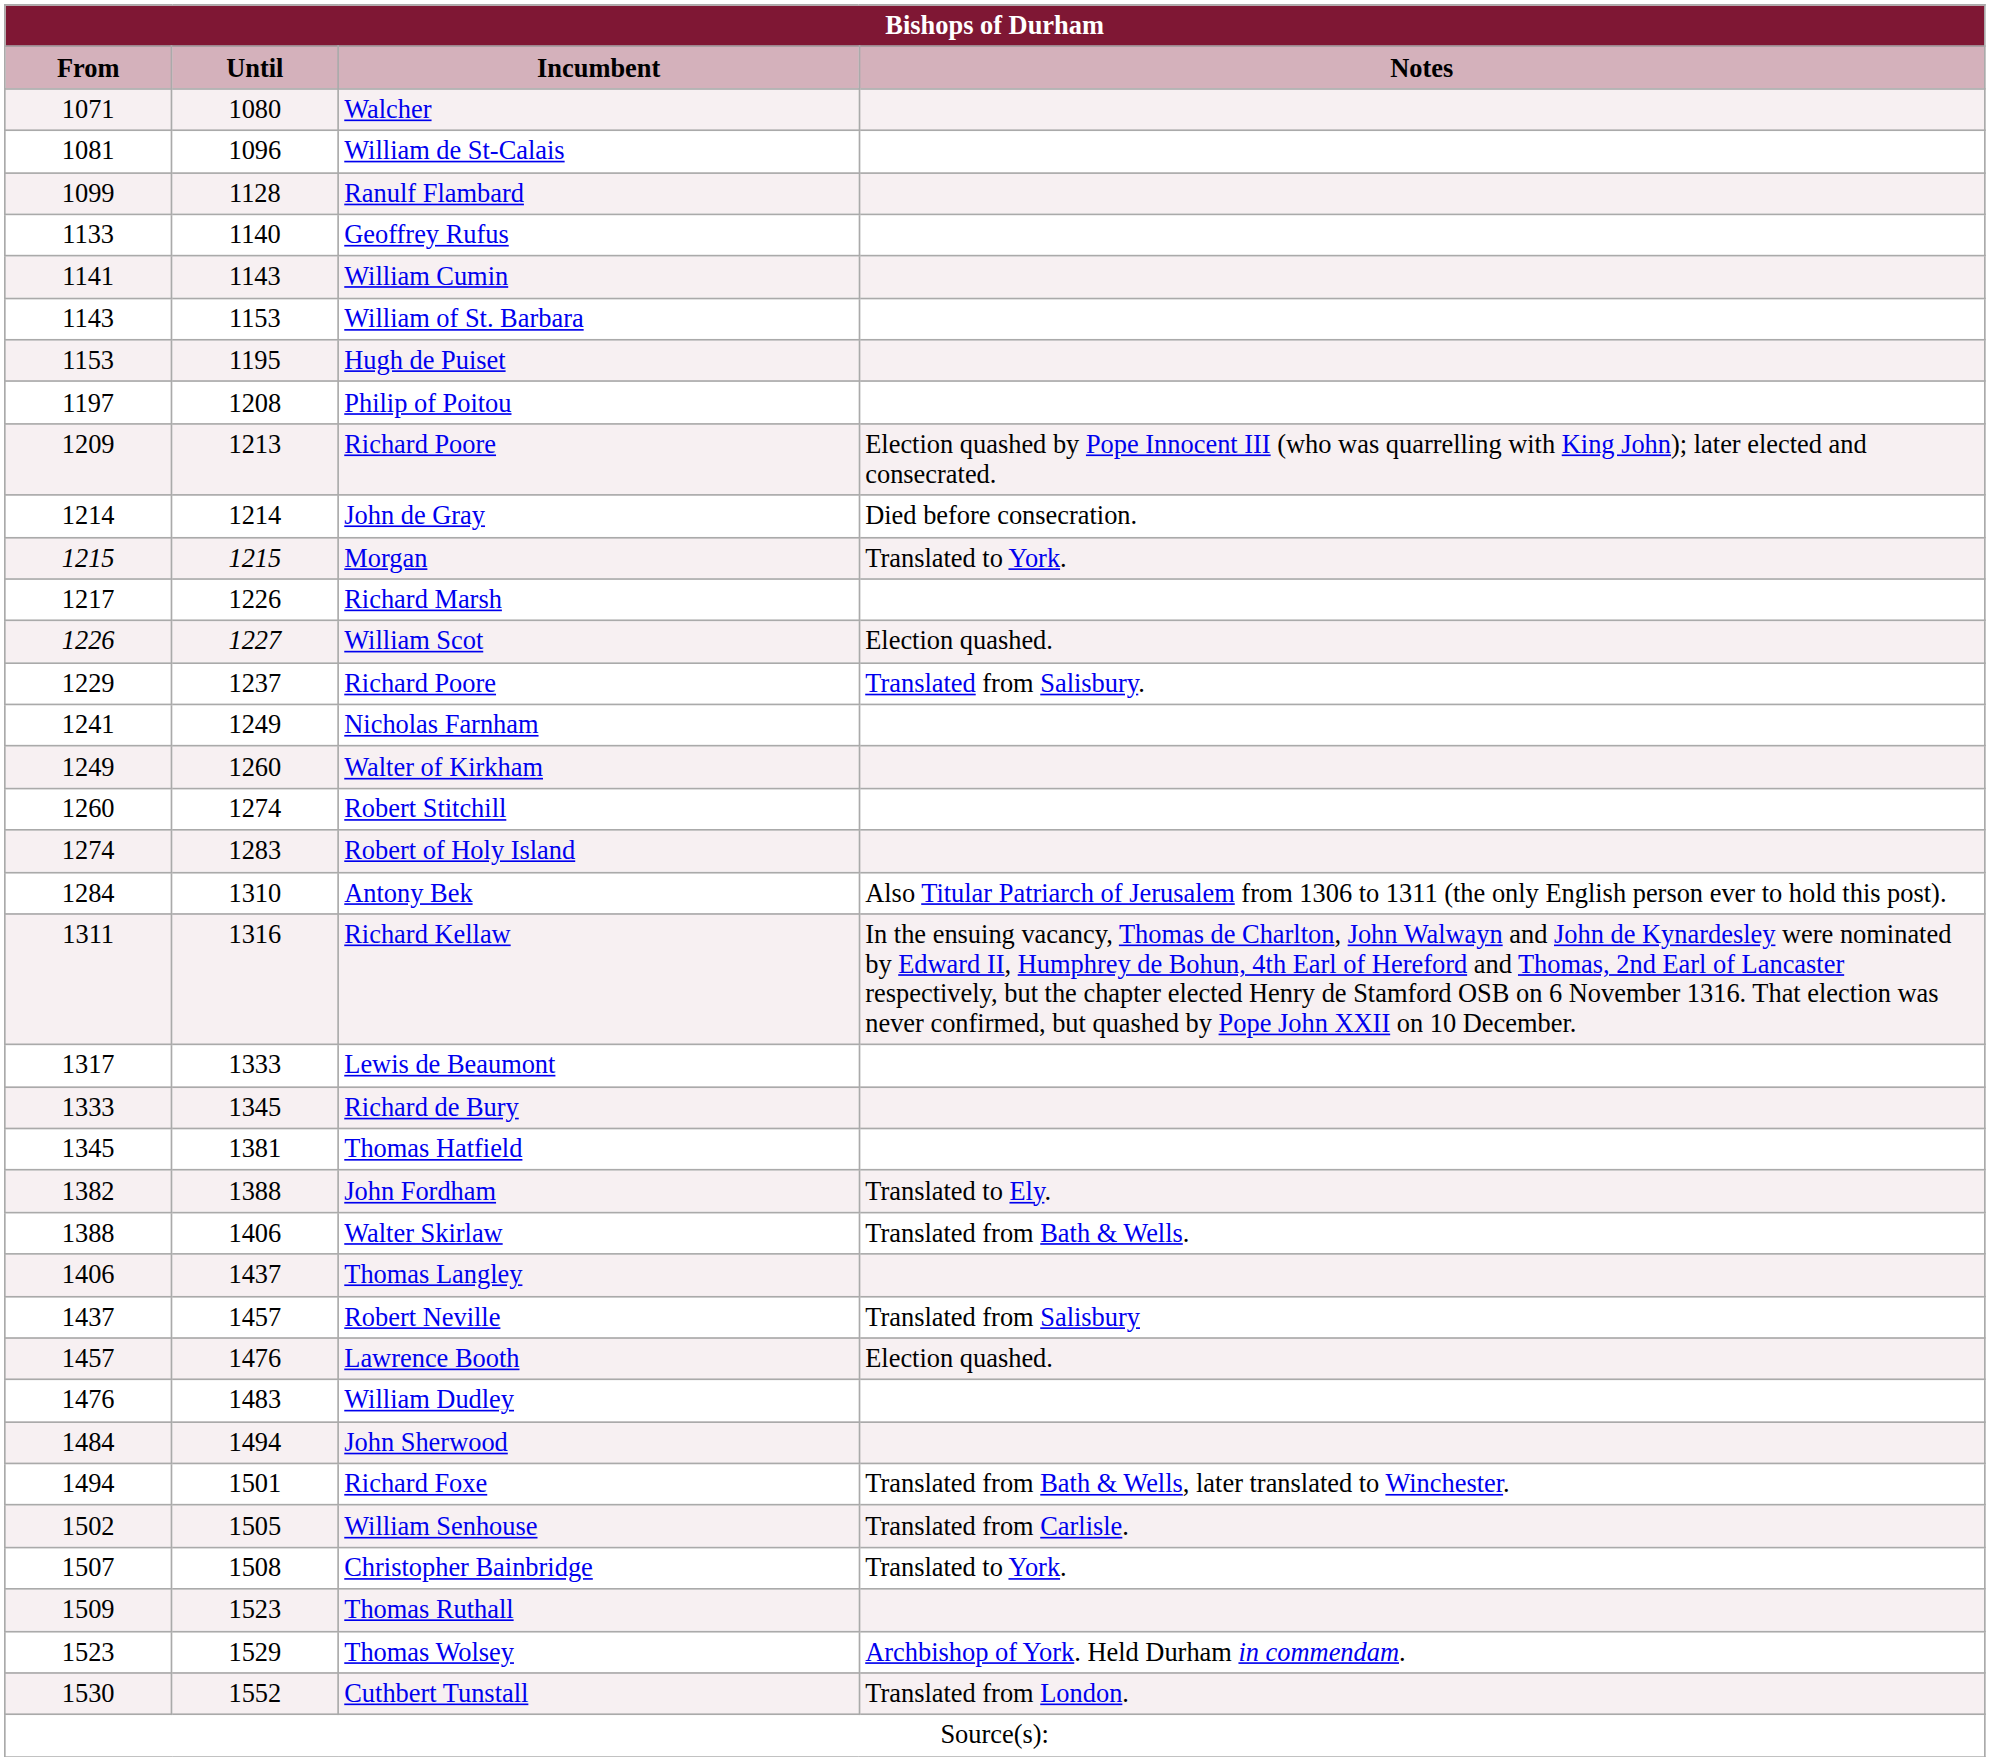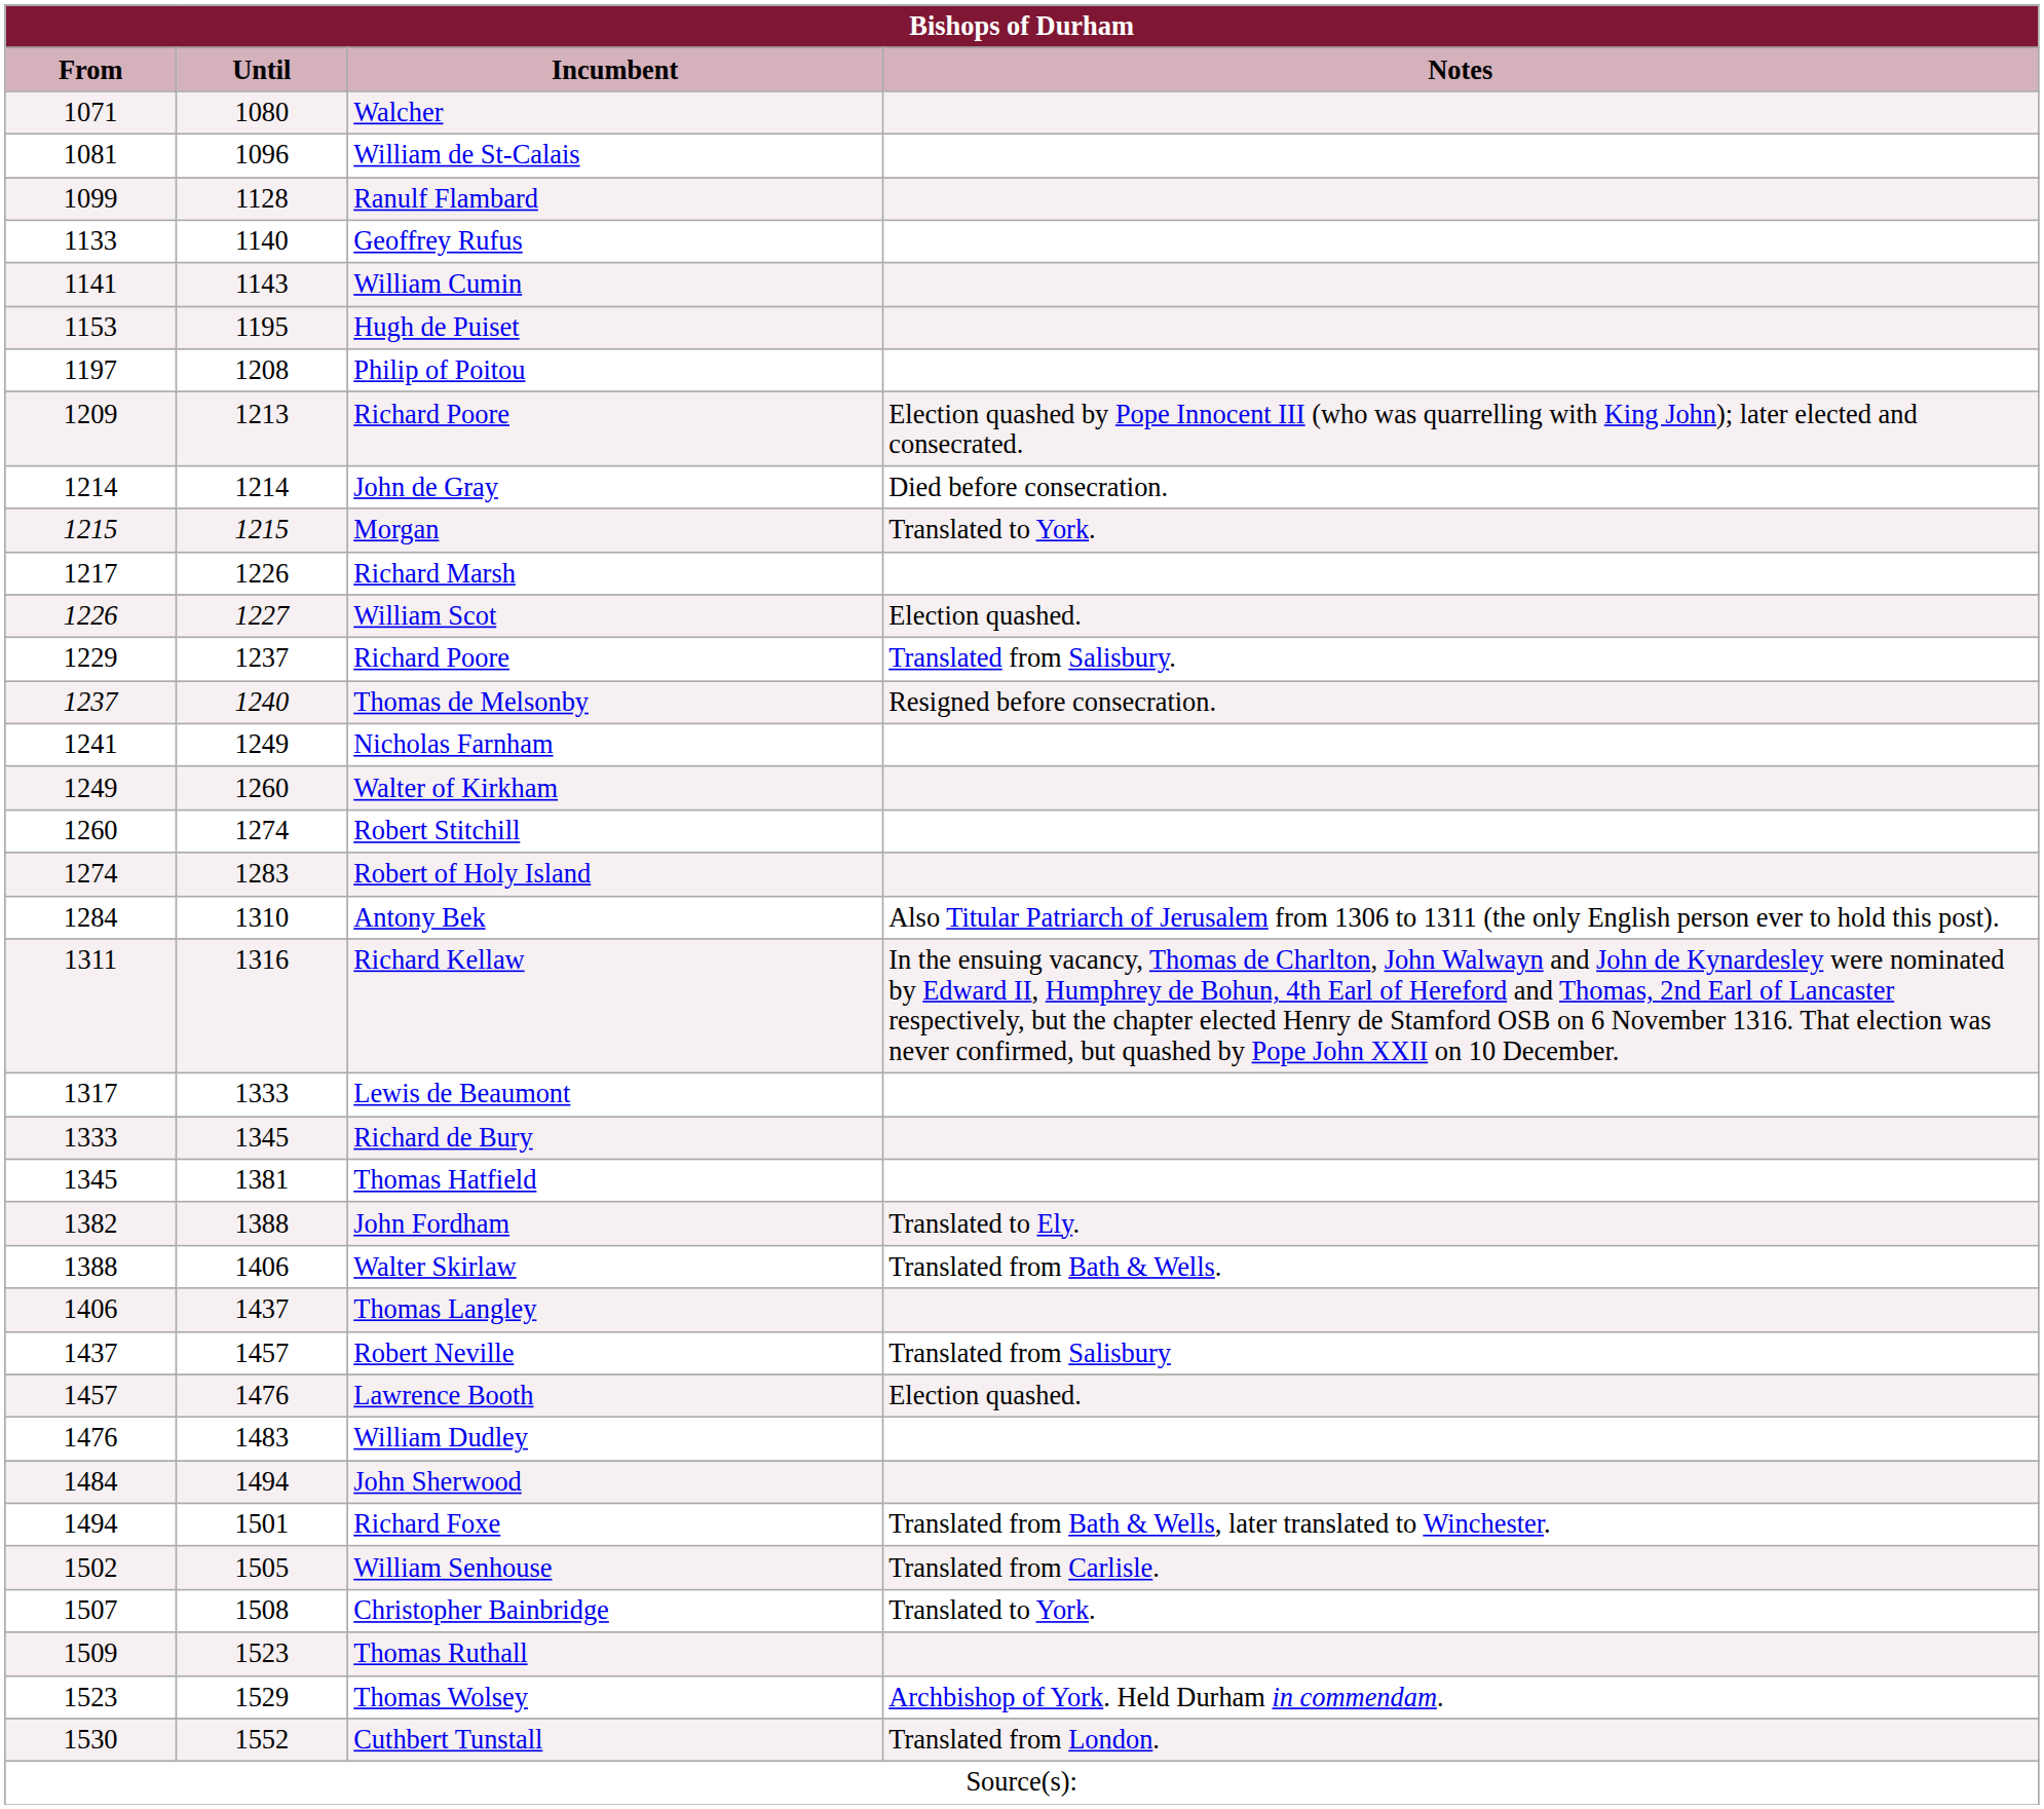- row: 1143 | 1153 | William of St. Barbara
+ row: 1237 | 1240 | Thomas de Melsonby | Resigned before consecration.
